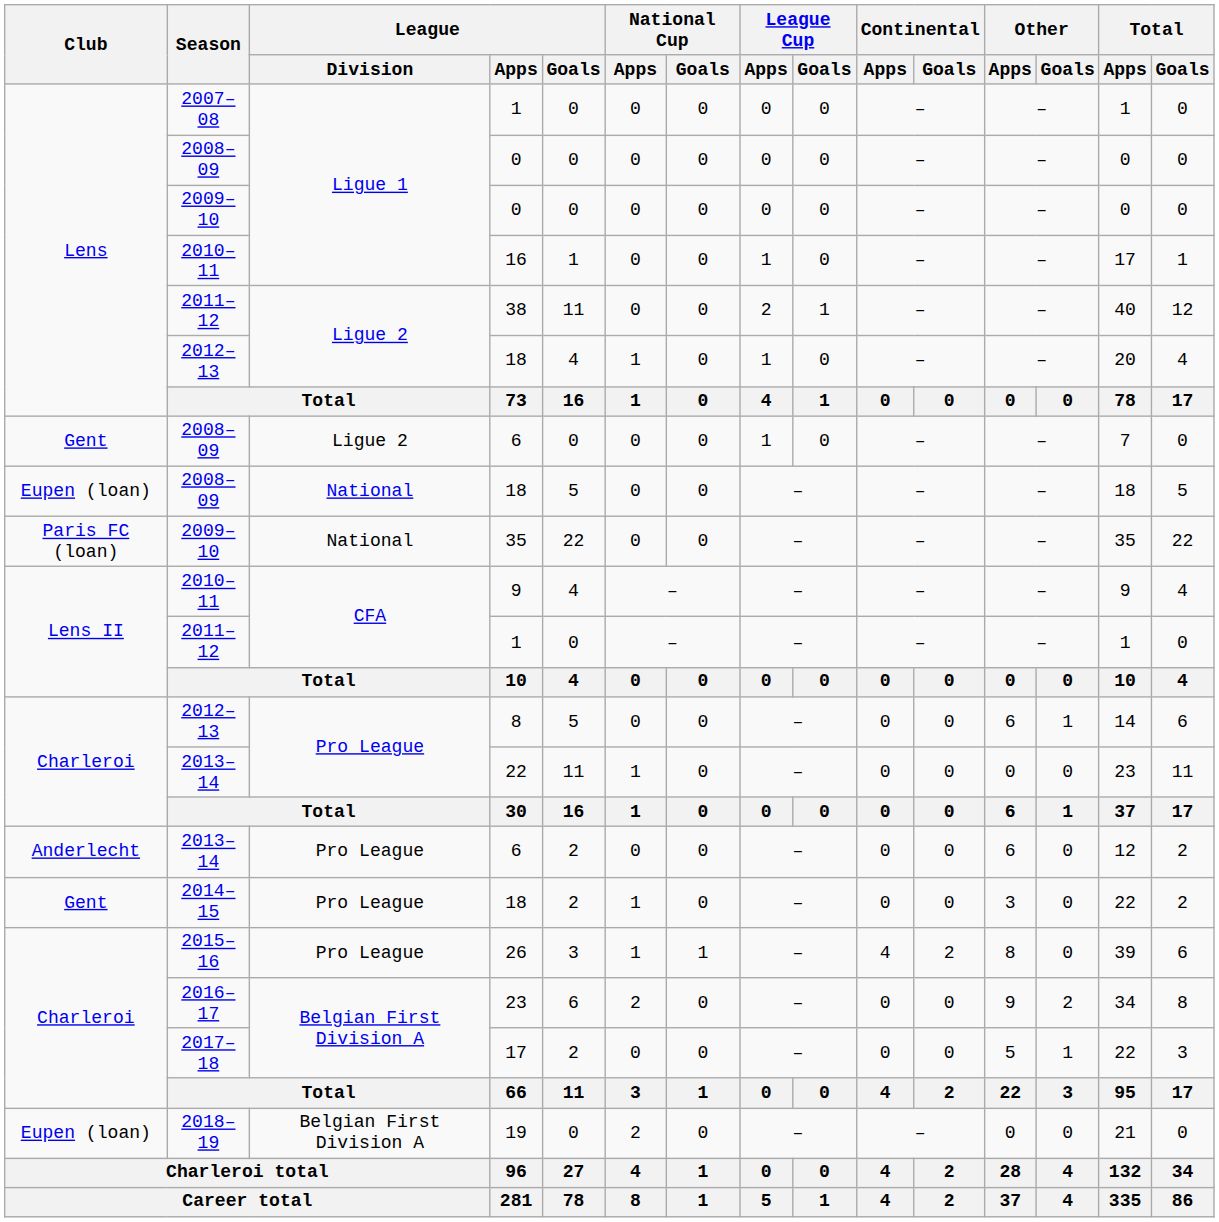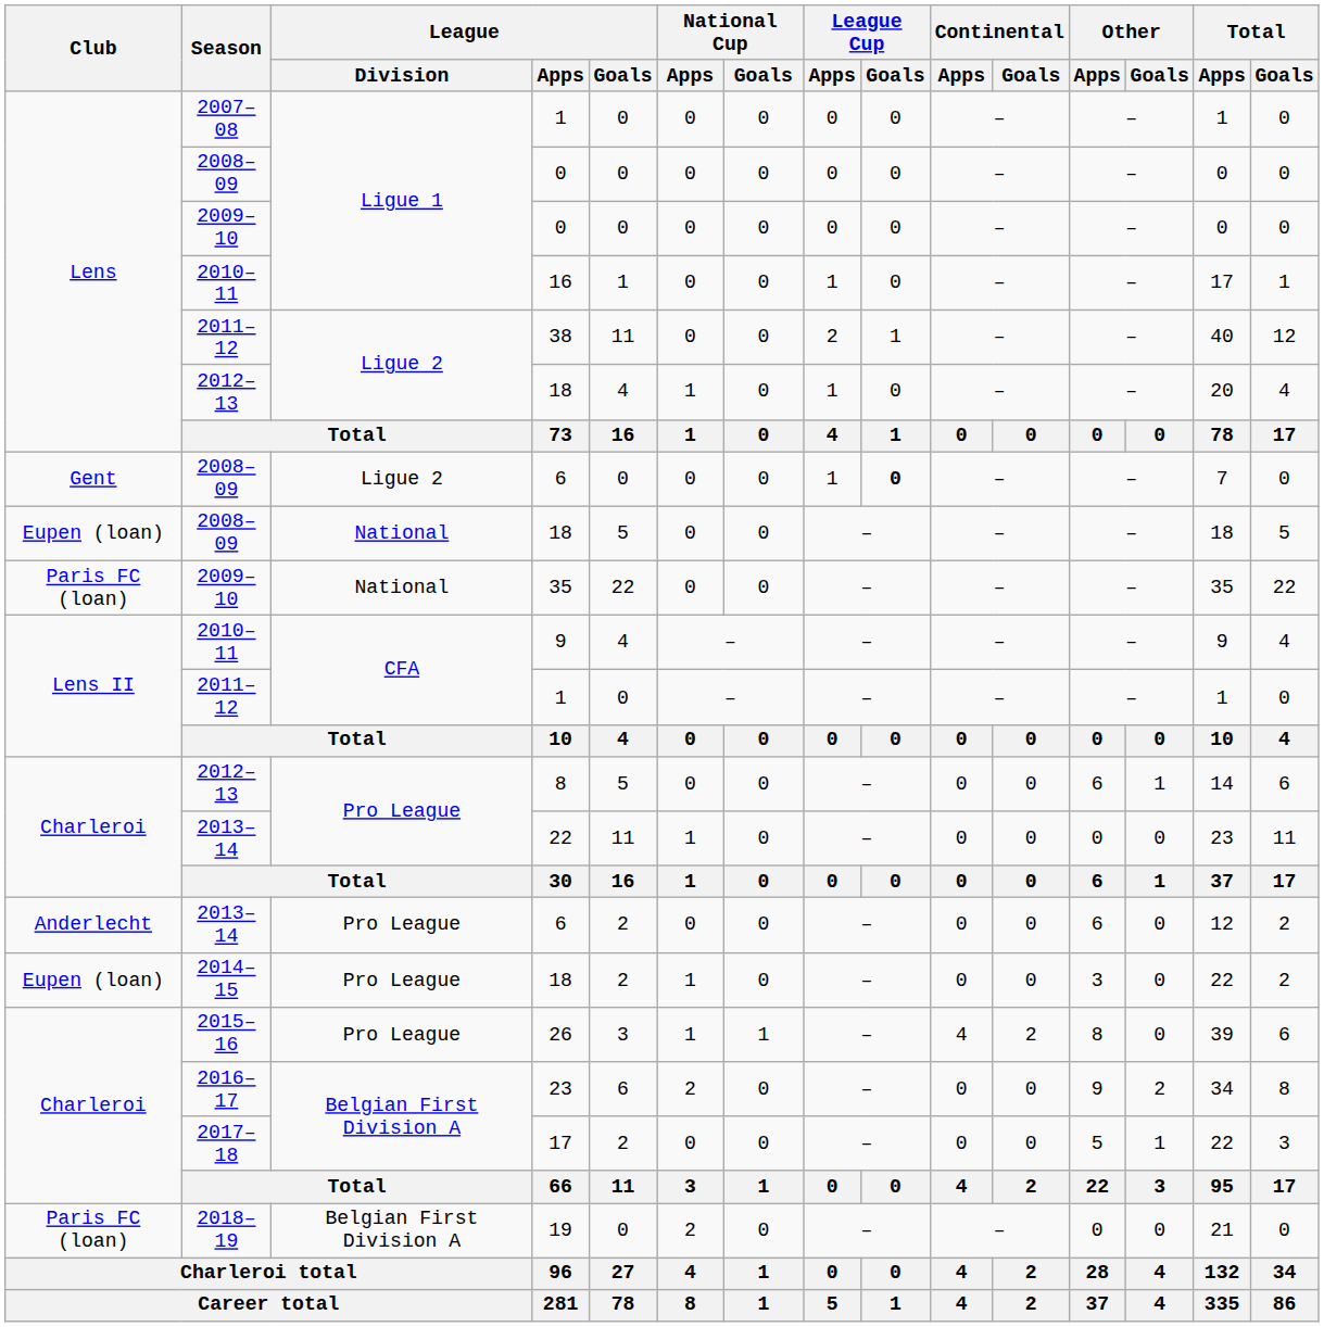2008–09 / 6 | League Cup / Goals: normal -> bold
2014–15 / 18 | Club: Gent -> Eupen (loan)
19 | Club: Eupen (loan) -> Paris FC (loan)
